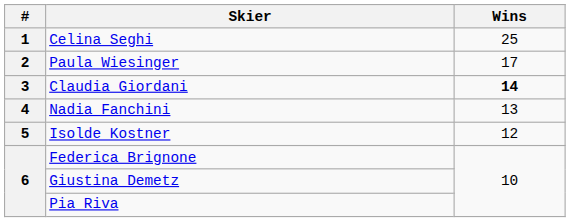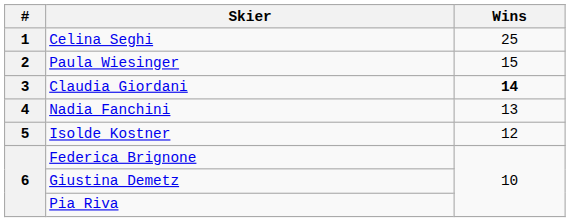Paula Wiesinger | Wins: 17 -> 15
